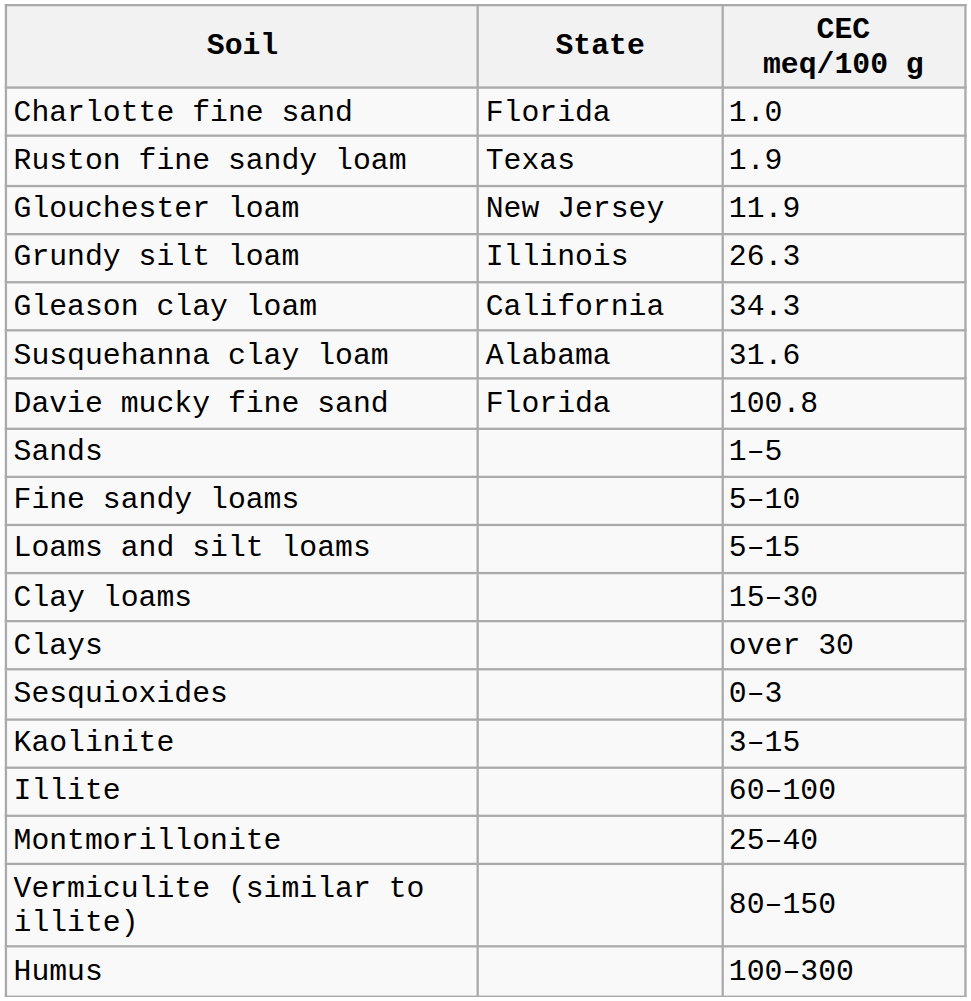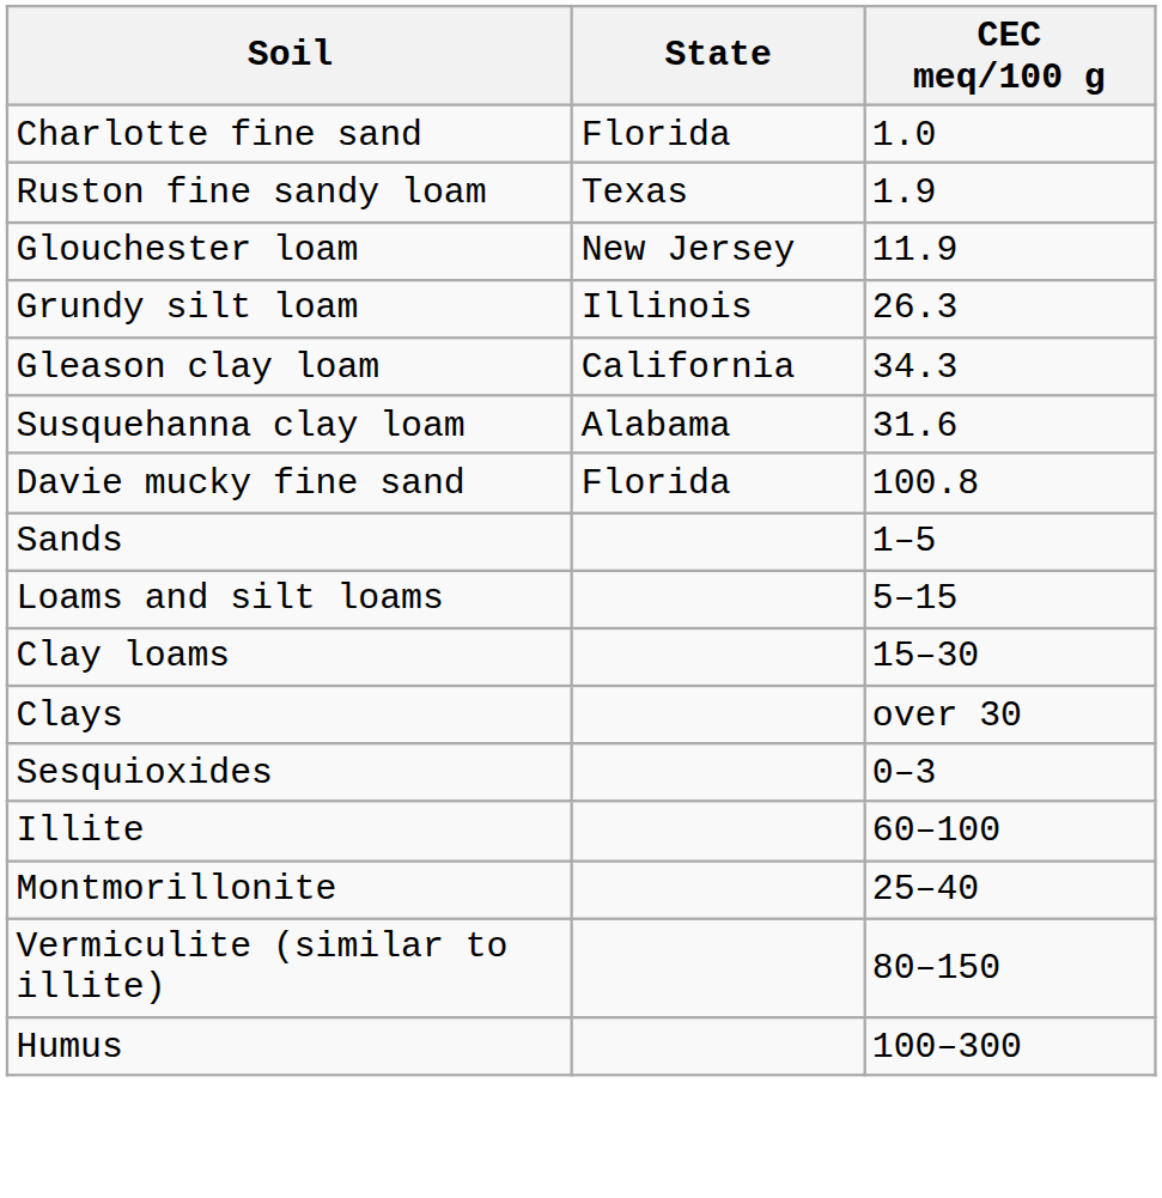- row: Fine sandy loams | 5–10
- row: Kaolinite | 3–15
